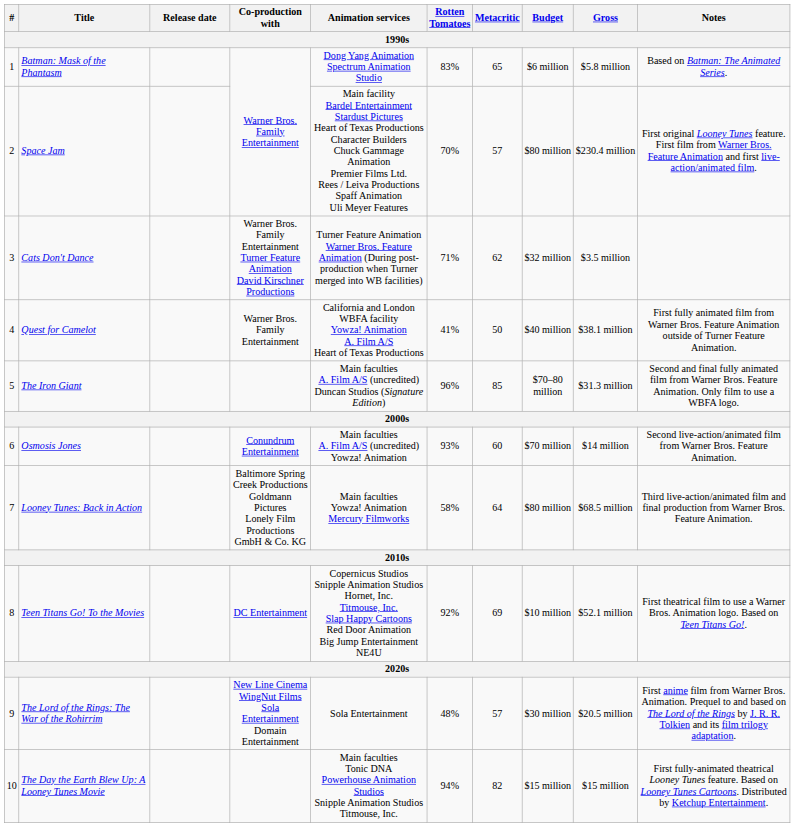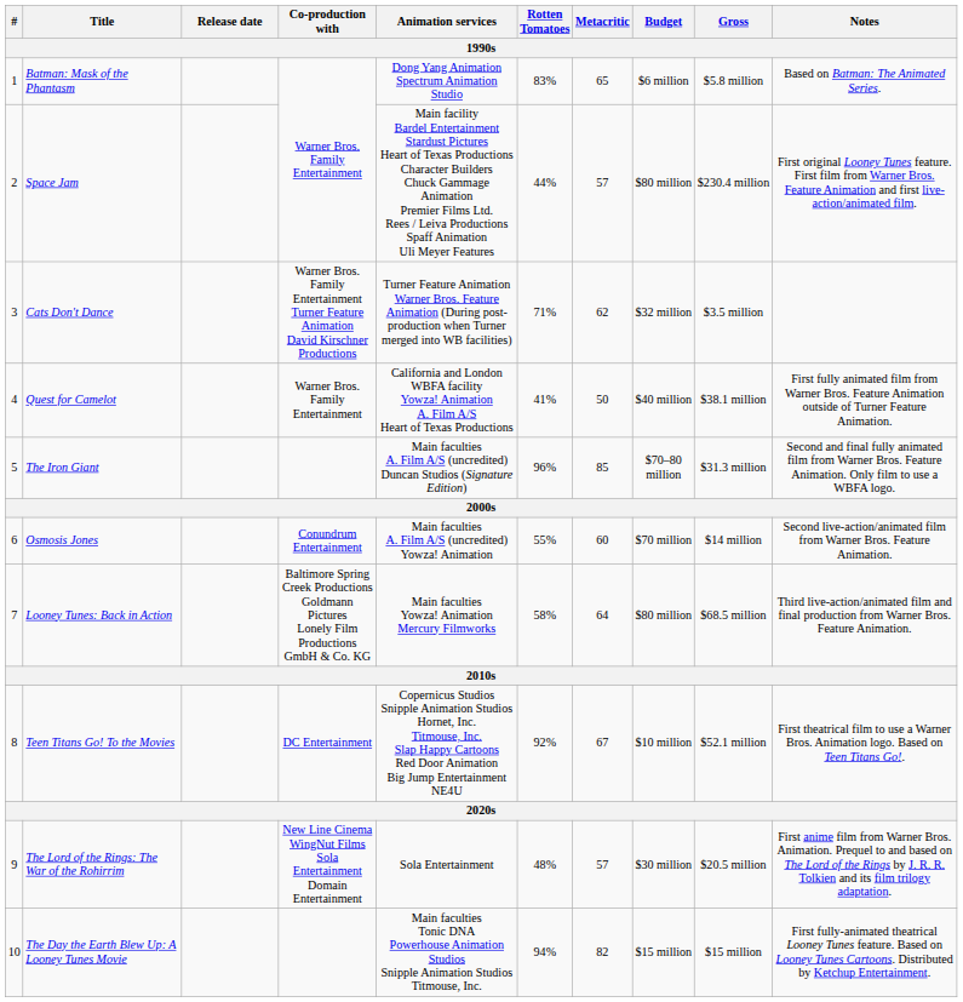Space Jam | Rotten Tomatoes: 70% -> 44%
Osmosis Jones | Rotten Tomatoes: 93% -> 55%
Teen Titans Go! To the Movies | Metacritic: 69 -> 67
